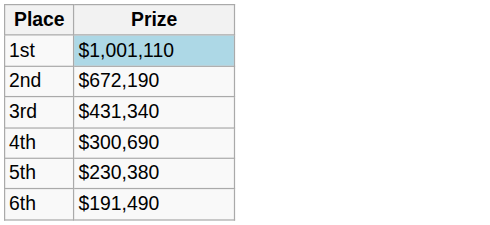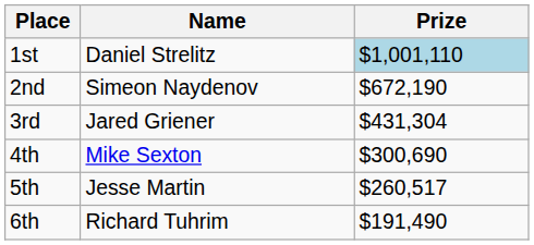+ column: Name | Daniel Strelitz | Simeon Naydenov | Jared Griener | Mike Sexton | Jesse Martin | Richard Tuhrim
3rd | Prize: $431,340 -> $431,304
5th | Prize: $230,380 -> $260,517
